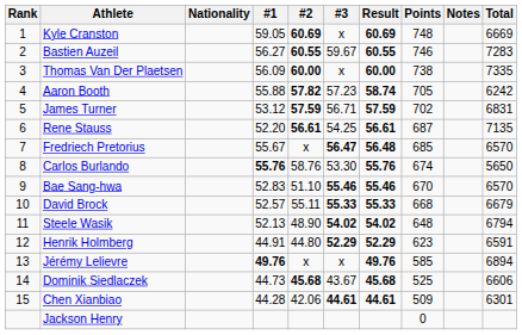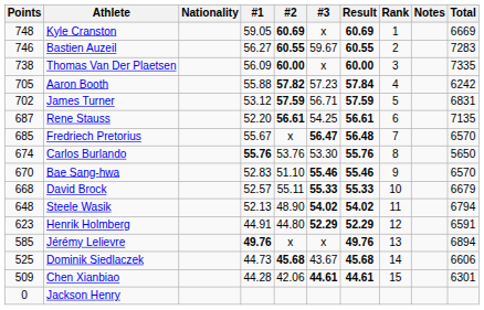columns swapped: Rank <-> Points
Aaron Booth | Result: 58.74 -> 57.84
Carlos Burlando | #2: 58.76 -> 53.76
